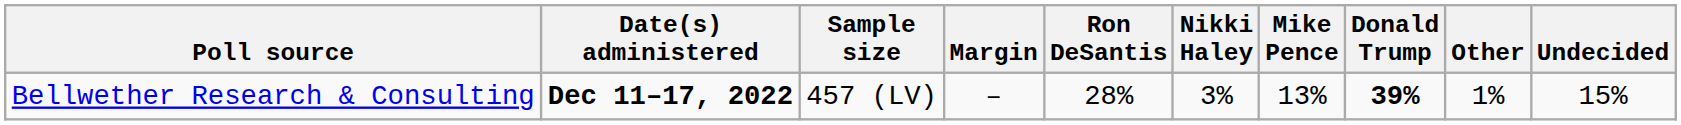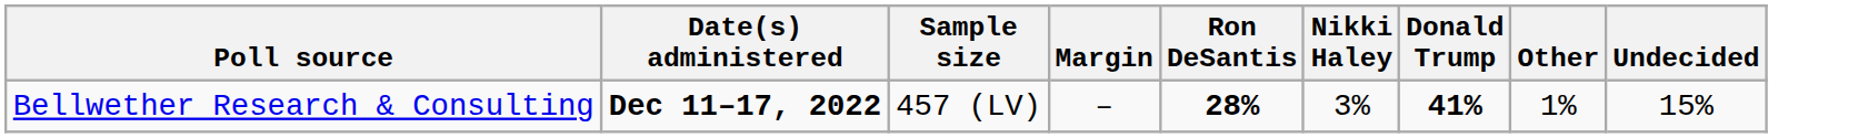- column: Mike Pence | 13%
Bellwether Research & Consulting | Ron DeSantis: normal -> bold
Bellwether Research & Consulting | Donald Trump: 39% -> 41%
